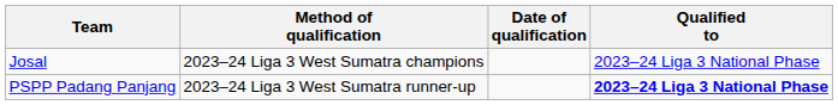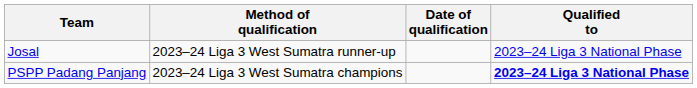Josal | Method of qualification: 2023–24 Liga 3 West Sumatra champions -> 2023–24 Liga 3 West Sumatra runner-up
PSPP Padang Panjang | Method of qualification: 2023–24 Liga 3 West Sumatra runner-up -> 2023–24 Liga 3 West Sumatra champions
